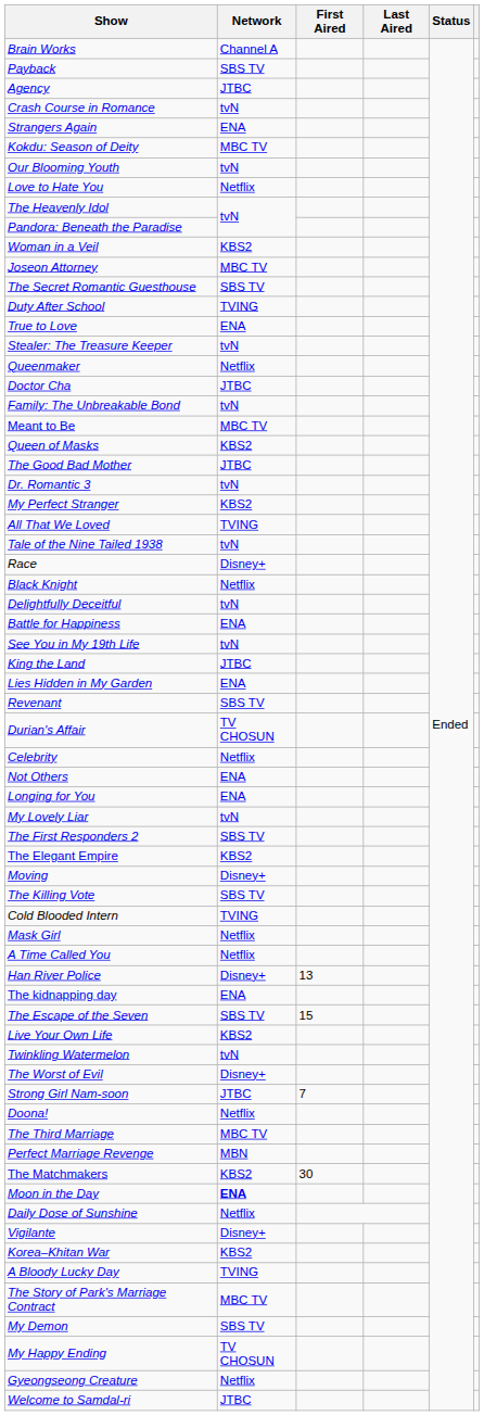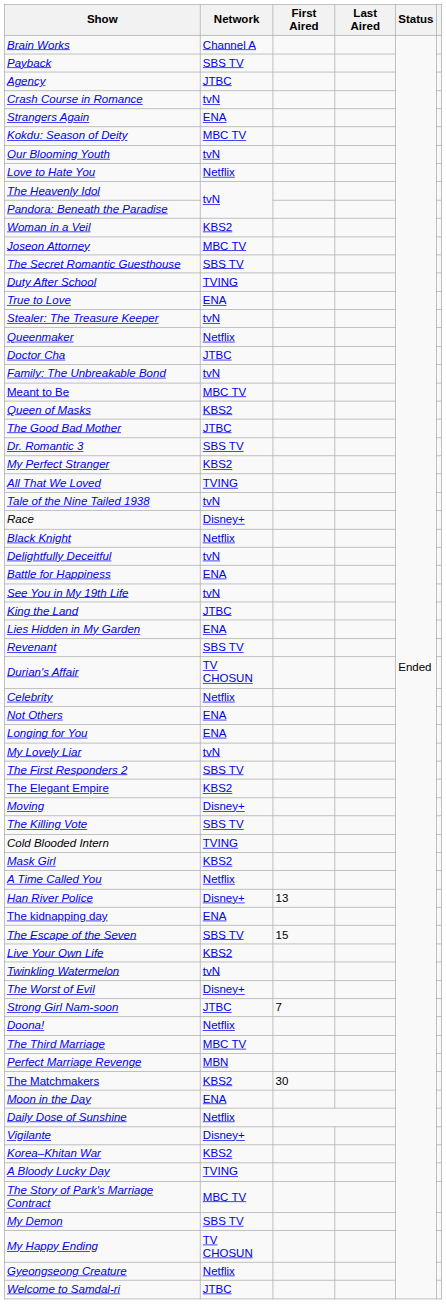Dr. Romantic 3 | Network: tvN -> SBS TV
Mask Girl | Network: Netflix -> KBS2
Moon in the Day | Network: bold -> normal
